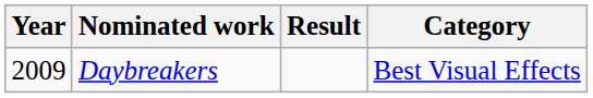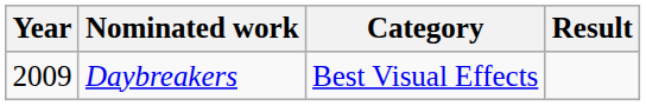columns swapped: Category <-> Result
